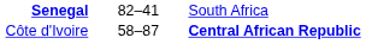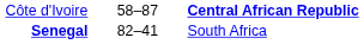rows swapped: Senegal <-> Côte d'Ivoire
